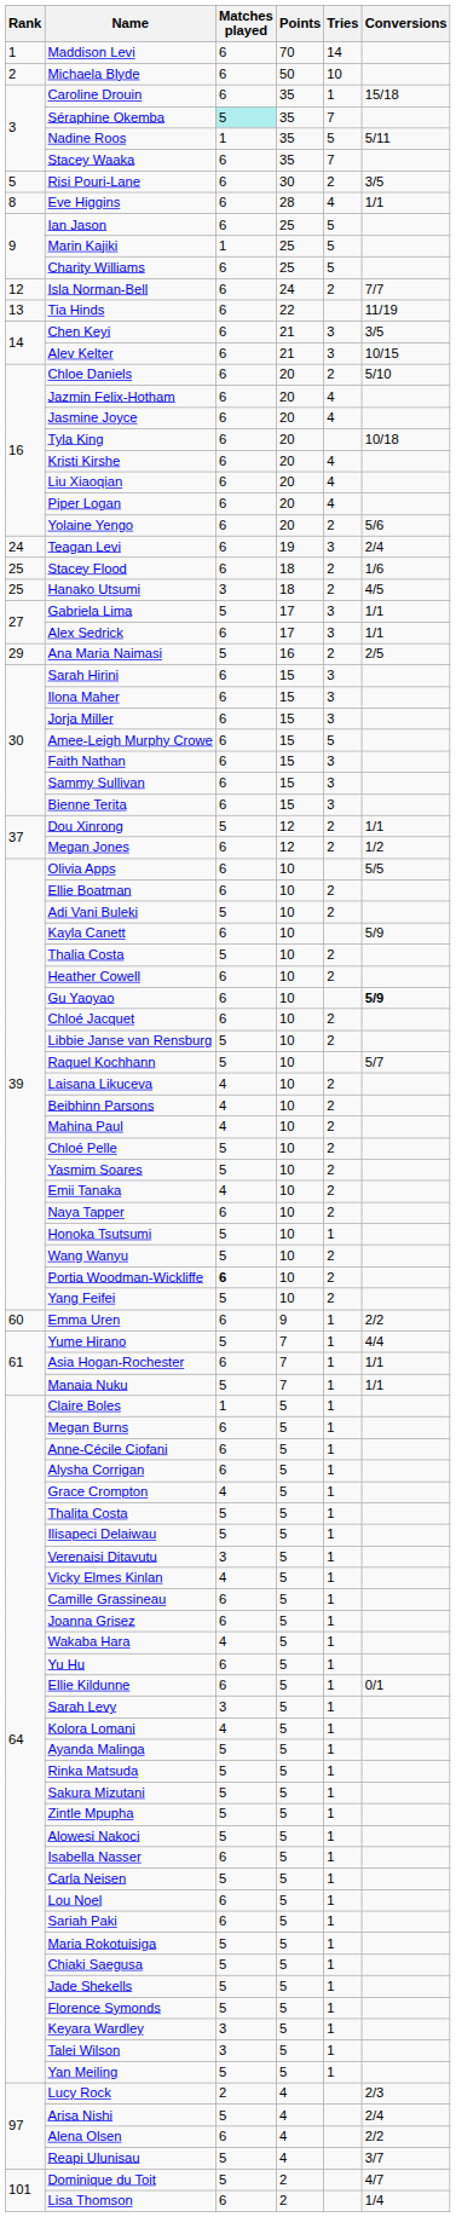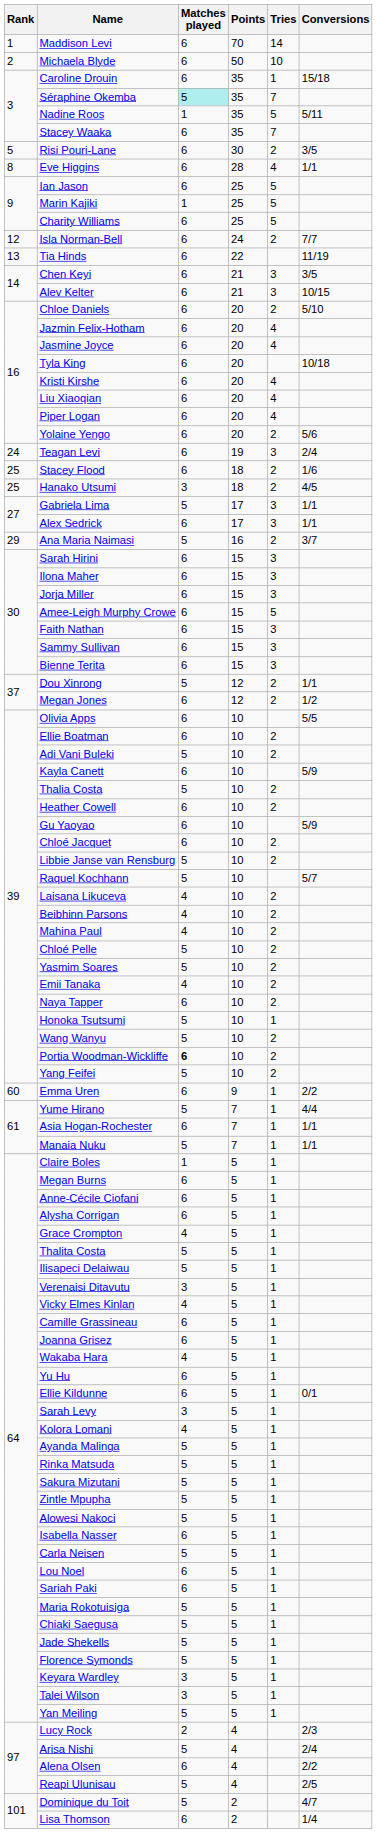Ana Maria Naimasi | Conversions: 2/5 -> 3/7
Gu Yaoyao | Conversions: bold -> normal
Reapi Ulunisau | Conversions: 3/7 -> 2/5
